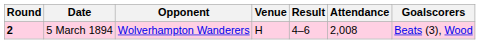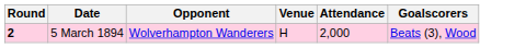- column: Result | 4–6
5 March 1894 | Attendance: 2,008 -> 2,000
